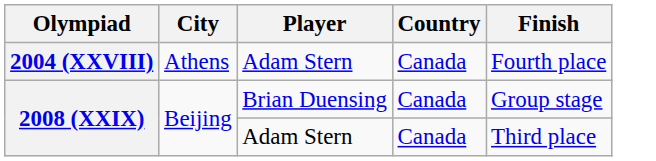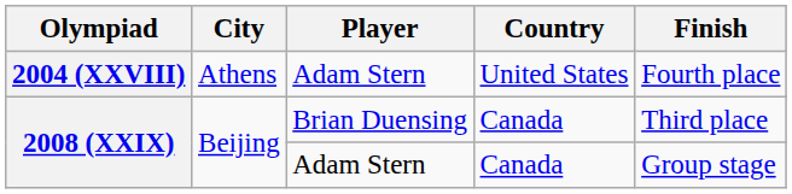2004 (XXVIII) | Country: Canada -> United States
2008 (XXIX) / Brian Duensing | Finish: Group stage -> Third place
2008 (XXIX) / Adam Stern | Finish: Third place -> Group stage
